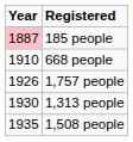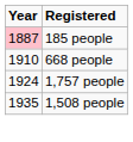1,757 people | Year: 1926 -> 1924
- row: 1930 | 1,313 people
